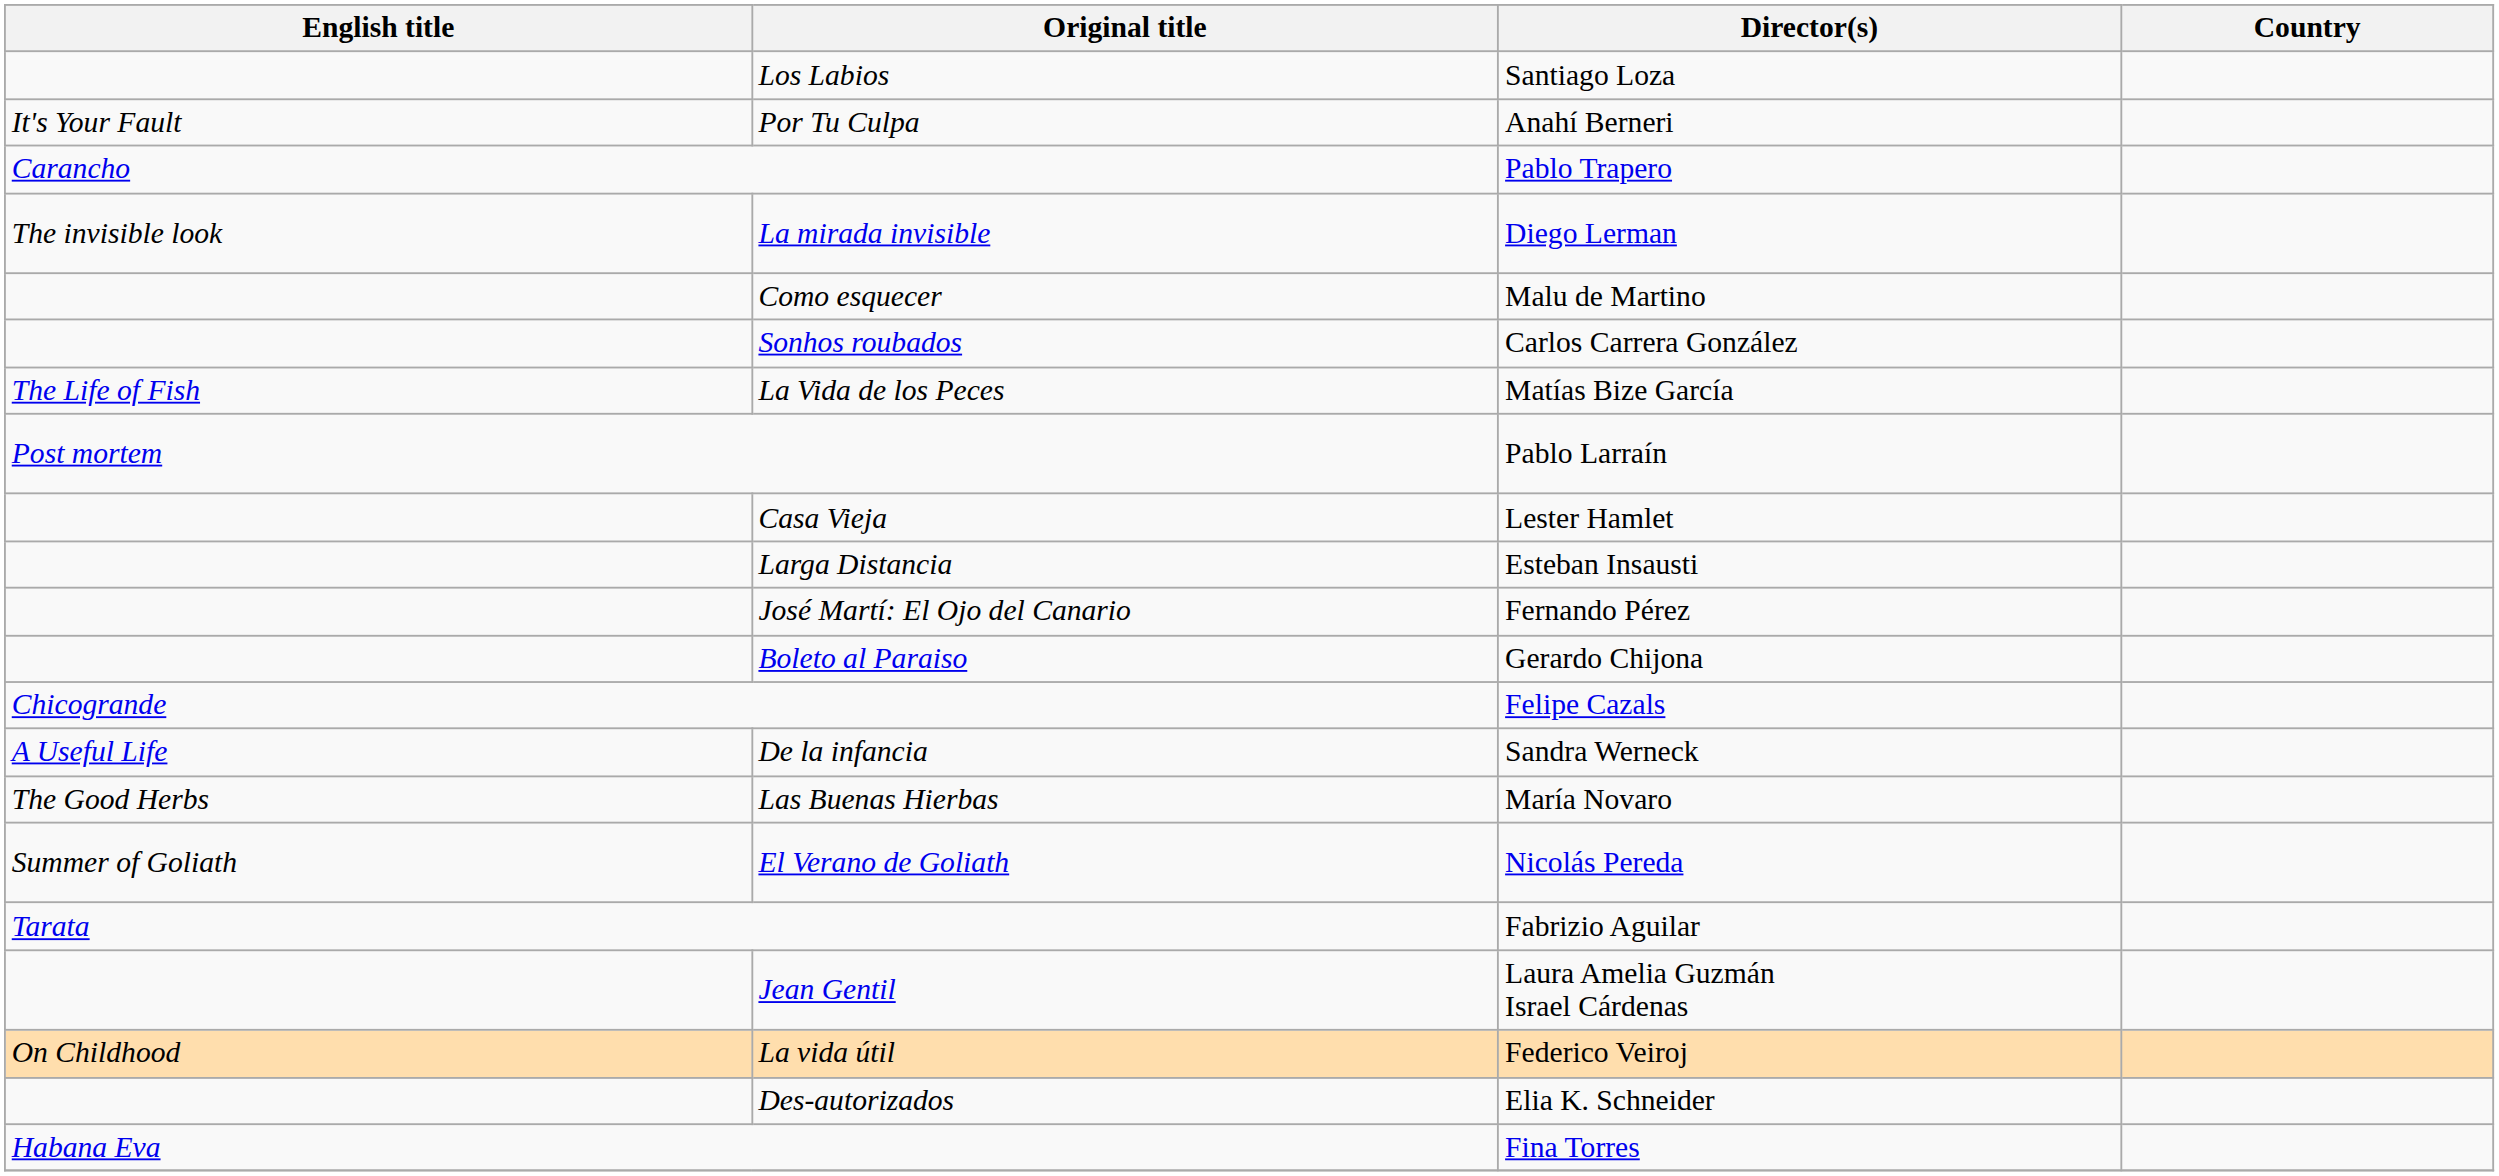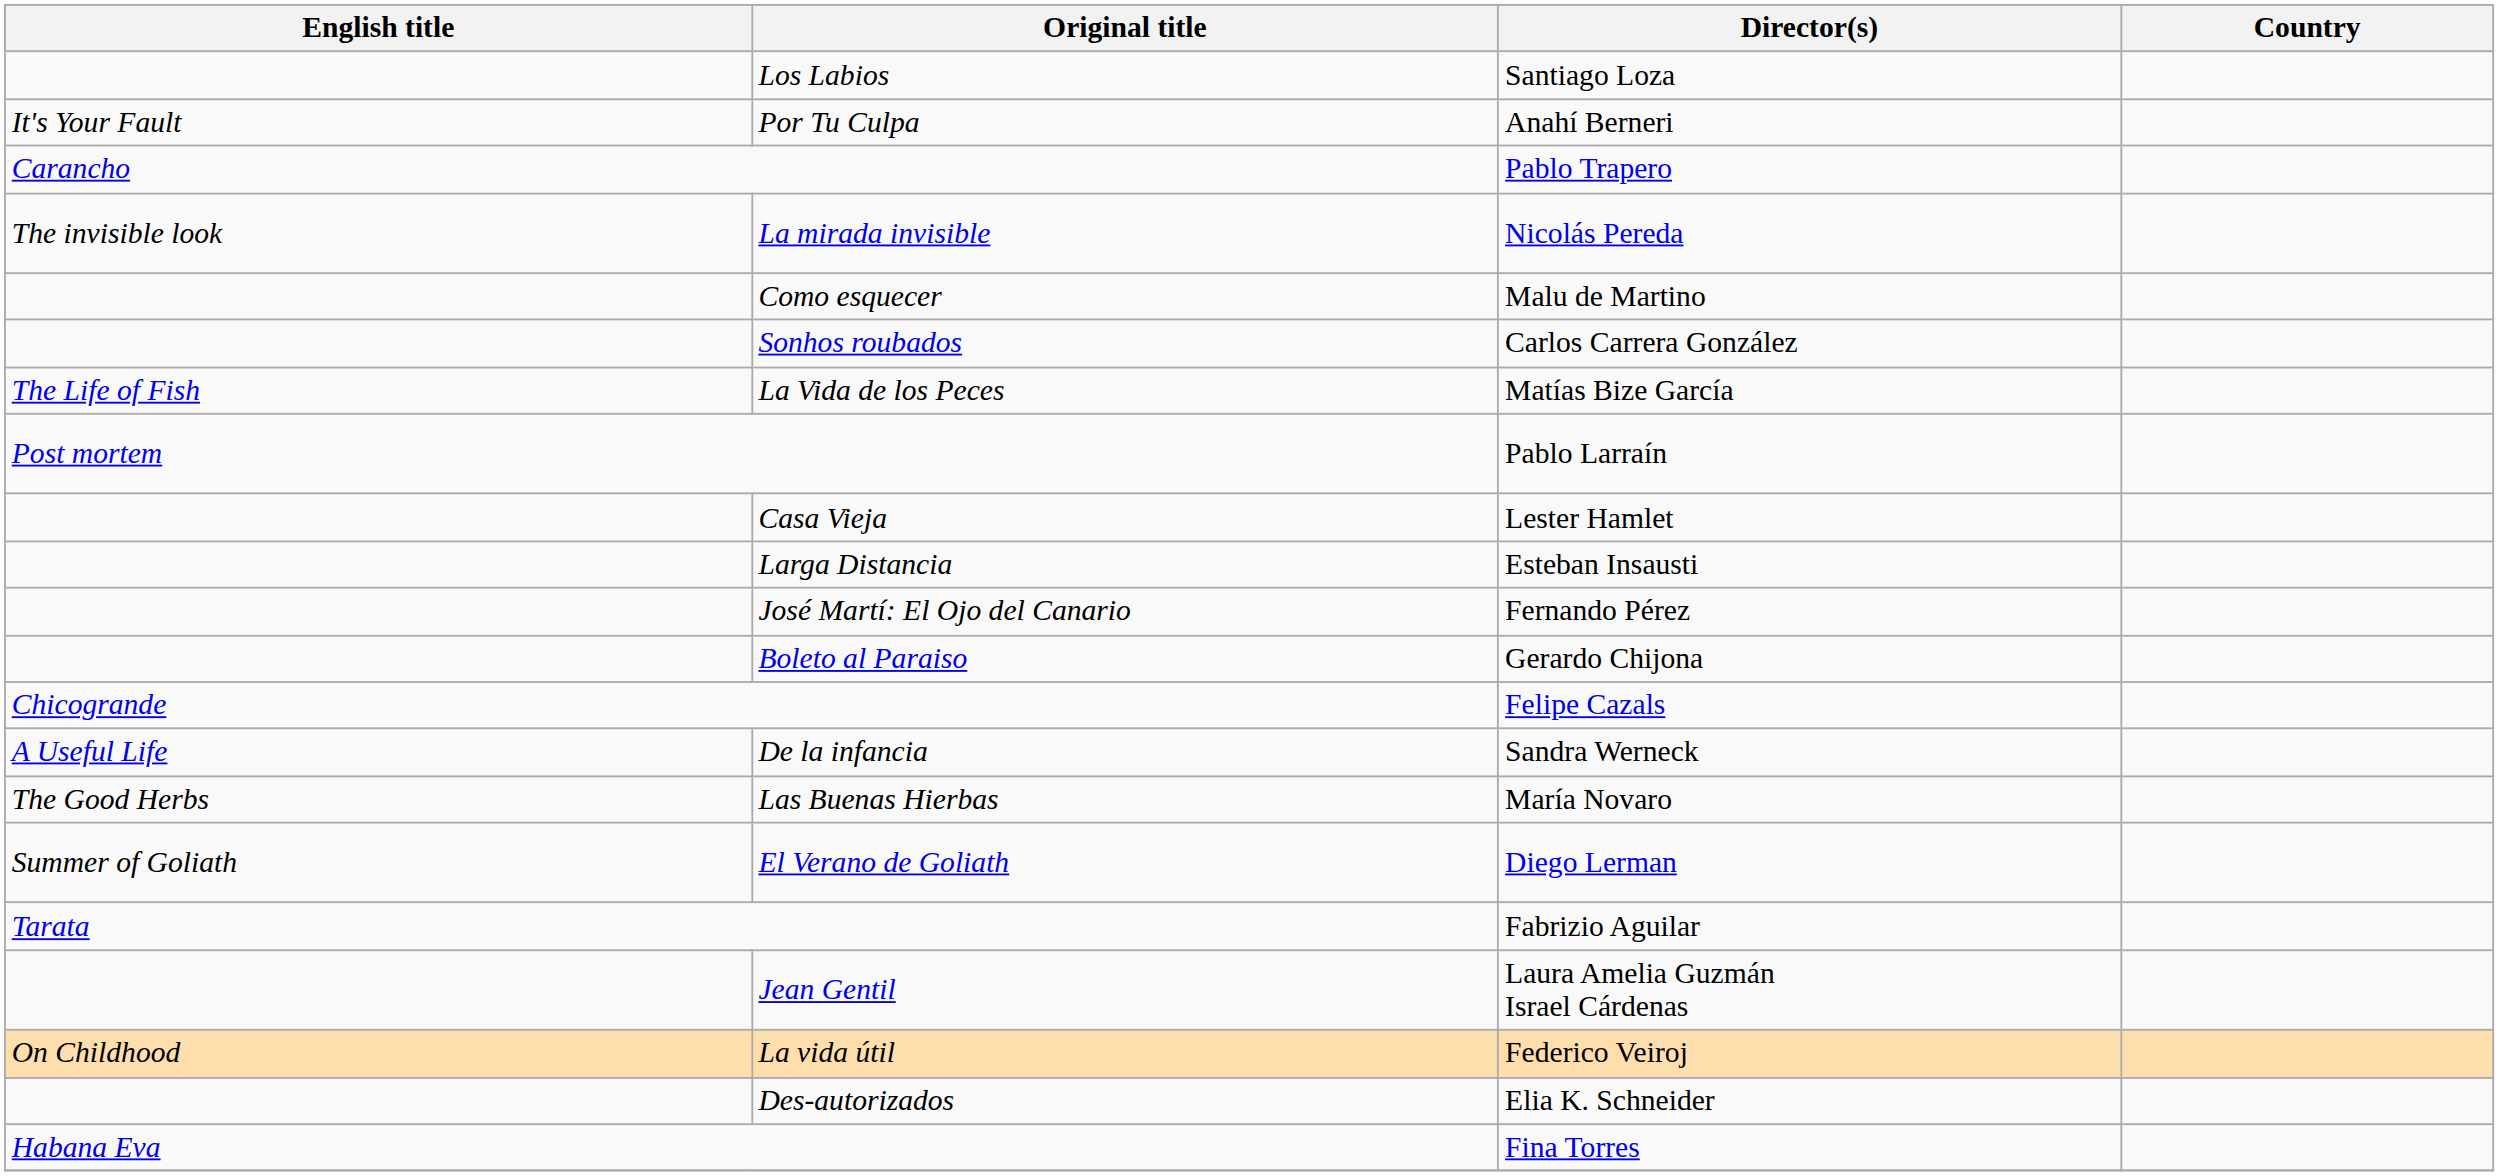La mirada invisible | Director(s): Diego Lerman -> Nicolás Pereda
El Verano de Goliath | Director(s): Nicolás Pereda -> Diego Lerman
